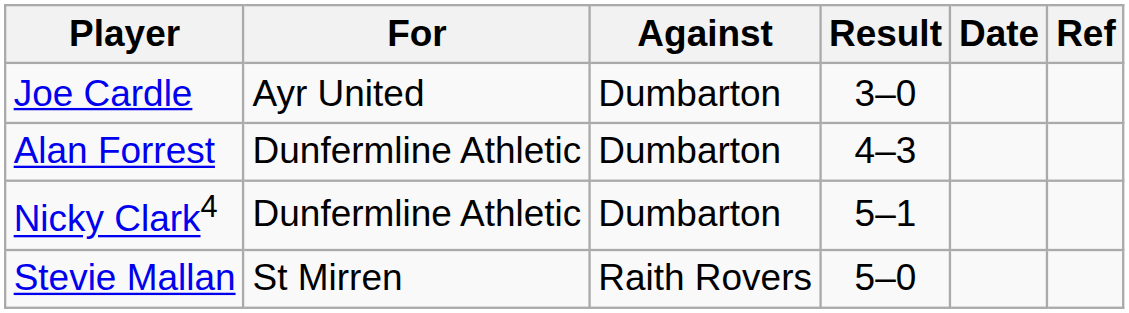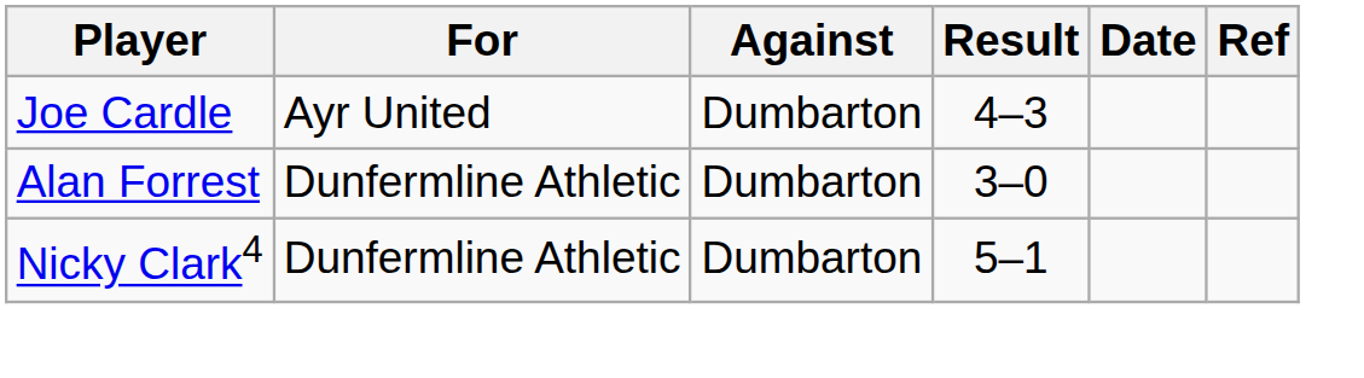Joe Cardle | Result: 3–0 -> 4–3
Alan Forrest | Result: 4–3 -> 3–0
- row: Stevie Mallan | St Mirren | Raith Rovers | 5–0
